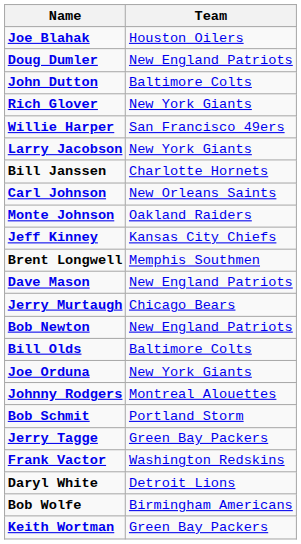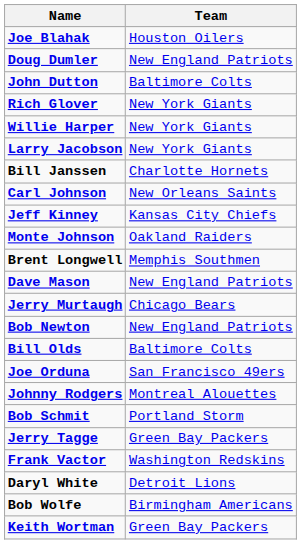Willie Harper | Team: San Francisco 49ers -> New York Giants
rows swapped: Monte Johnson <-> Jeff Kinney
Joe Orduna | Team: New York Giants -> San Francisco 49ers
